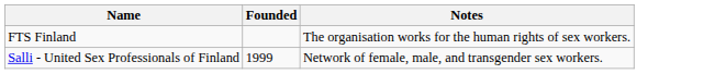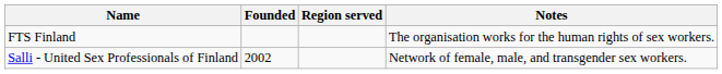+ column: Region served
Salli - United Sex Professionals of Finland | Founded: 1999 -> 2002
